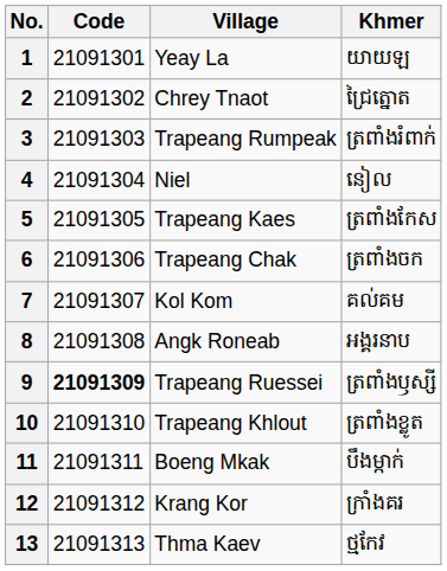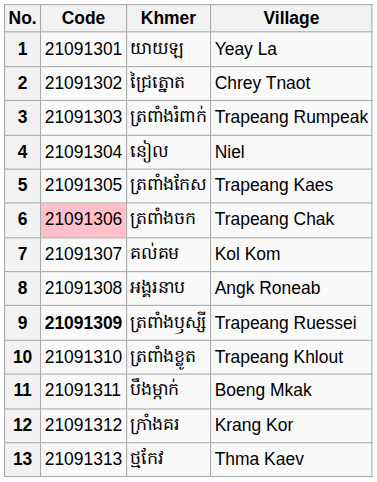columns swapped: Village <-> Khmer
6 | Code: no background -> pink background
